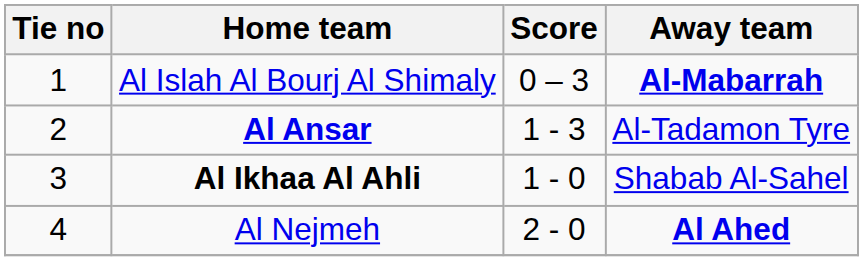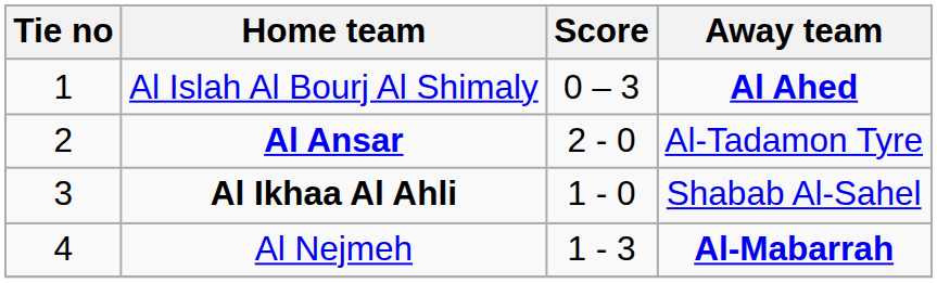Al Islah Al Bourj Al Shimaly | Away team: Al-Mabarrah -> Al Ahed
Al Ansar | Score: 1 - 3 -> 2 - 0
Al Nejmeh | Score: 2 - 0 -> 1 - 3
Al Nejmeh | Away team: Al Ahed -> Al-Mabarrah
